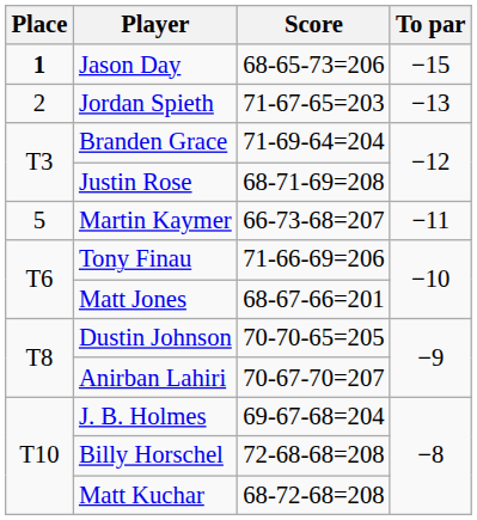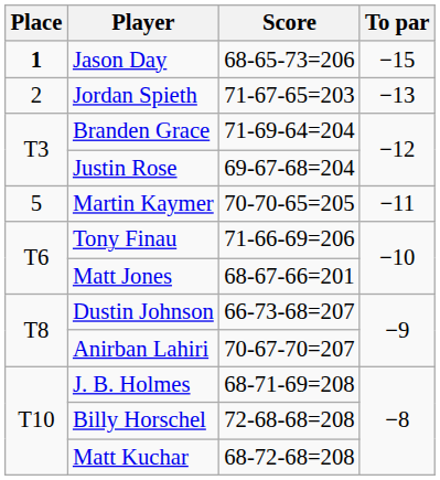Justin Rose | Score: 68-71-69=208 -> 69-67-68=204
Martin Kaymer | Score: 66-73-68=207 -> 70-70-65=205
Dustin Johnson | Score: 70-70-65=205 -> 66-73-68=207
J. B. Holmes | Score: 69-67-68=204 -> 68-71-69=208
